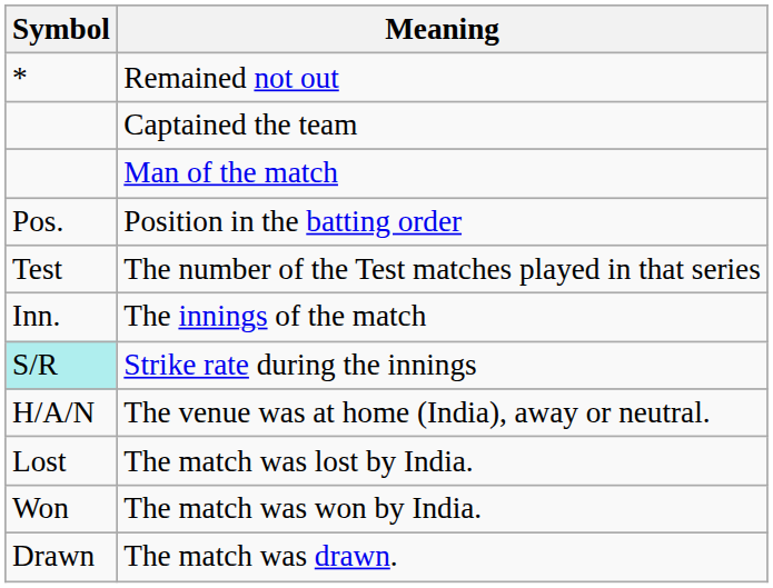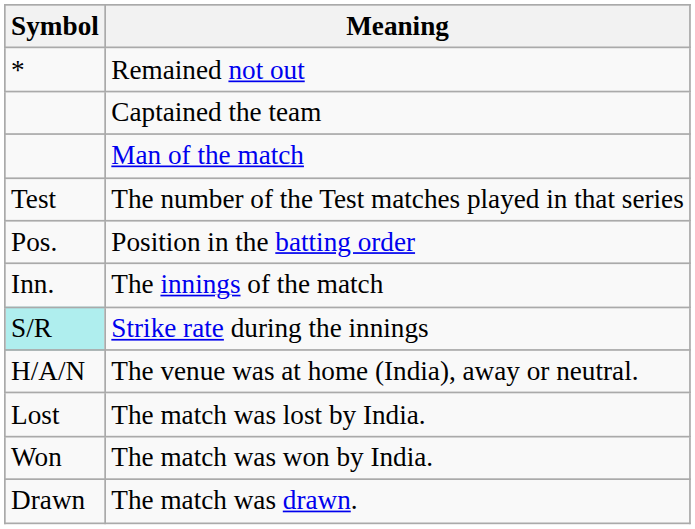rows swapped: The number of the Test matches played in that series <-> Position in the batting order
